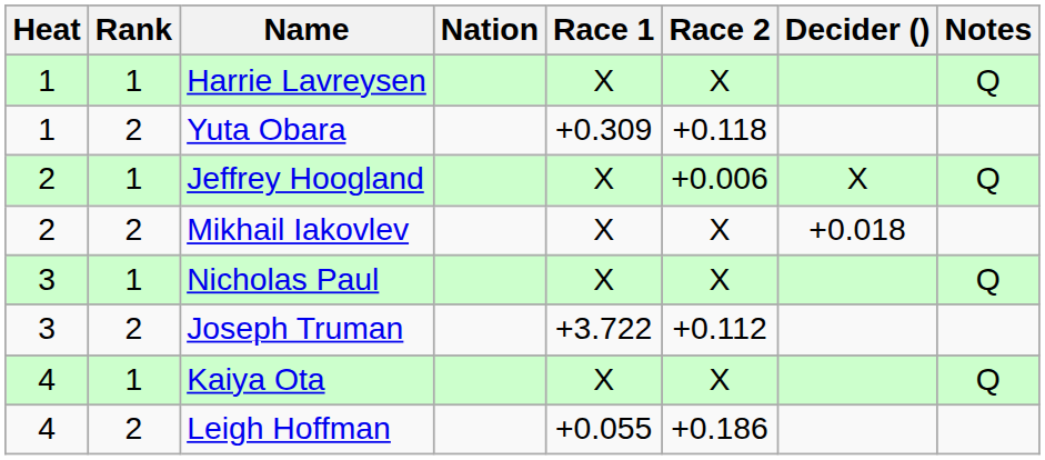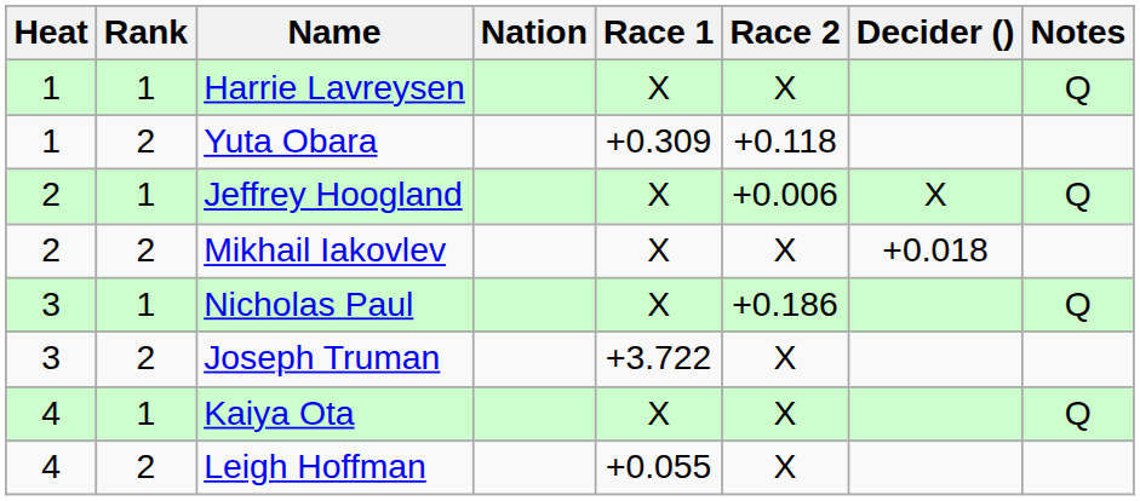Nicholas Paul | Race 2: X -> +0.186
Joseph Truman | Race 2: +0.112 -> X
Leigh Hoffman | Race 2: +0.186 -> X
